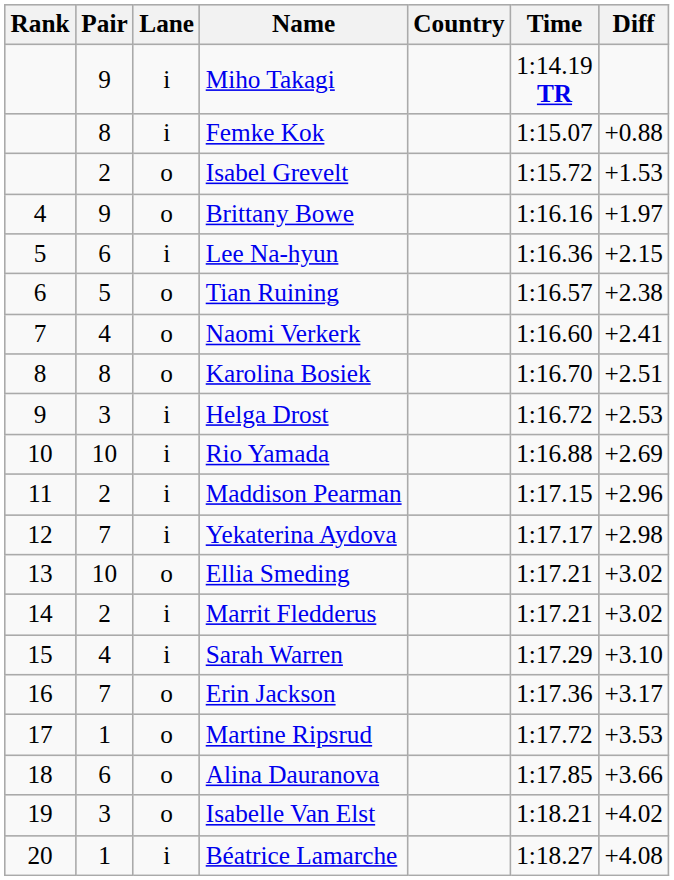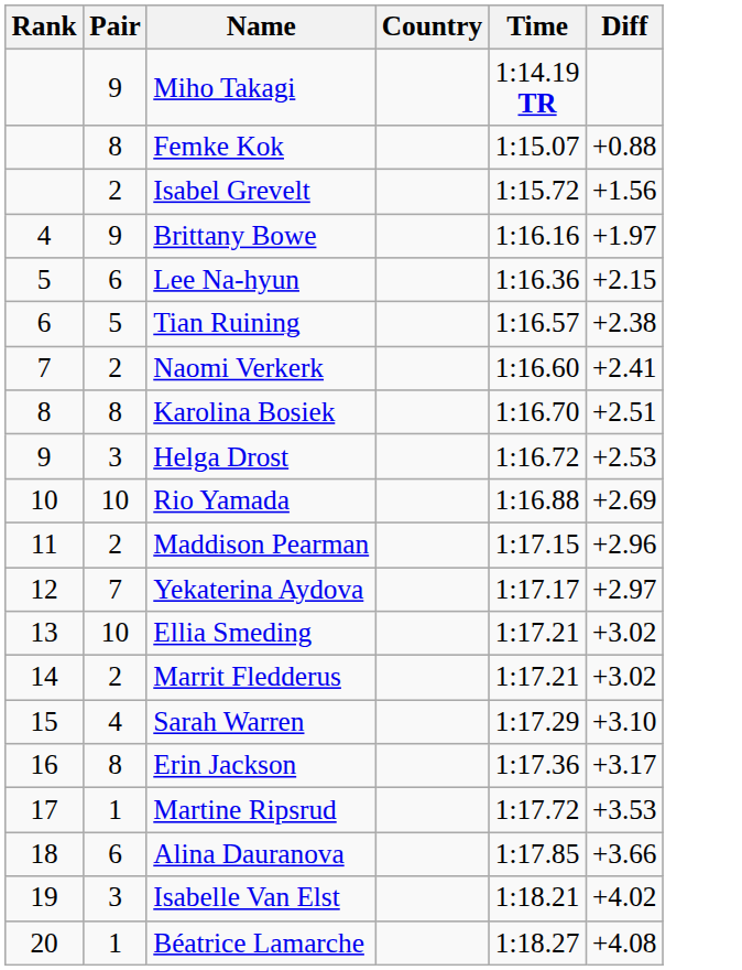- column: Lane | i | i | o | o | i | o | o | o | i | i | i | i | o | i | i | o | o | o | o | i
Isabel Grevelt | Diff: +1.53 -> +1.56
Naomi Verkerk | Pair: 4 -> 2
Yekaterina Aydova | Diff: +2.98 -> +2.97
Erin Jackson | Pair: 7 -> 8
